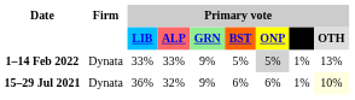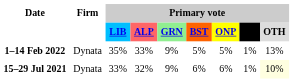1–14 Feb 2022 | Primary vote / LIB: 33% -> 35%
1–14 Feb 2022 | Primary vote / ONP: lightgrey background -> no background
15–29 Jul 2021 | Primary vote / LIB: 36% -> 33%
